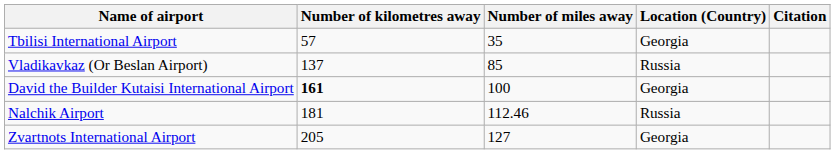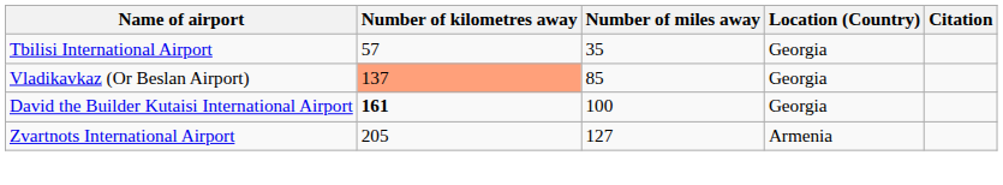Vladikavkaz (Or Beslan Airport) | Number of kilometres away: no background -> lightsalmon background
Vladikavkaz (Or Beslan Airport) | Location (Country): Russia -> Georgia
- row: Nalchik Airport | 181 | 112.46 | Russia
Zvartnots International Airport | Location (Country): Georgia -> Armenia
